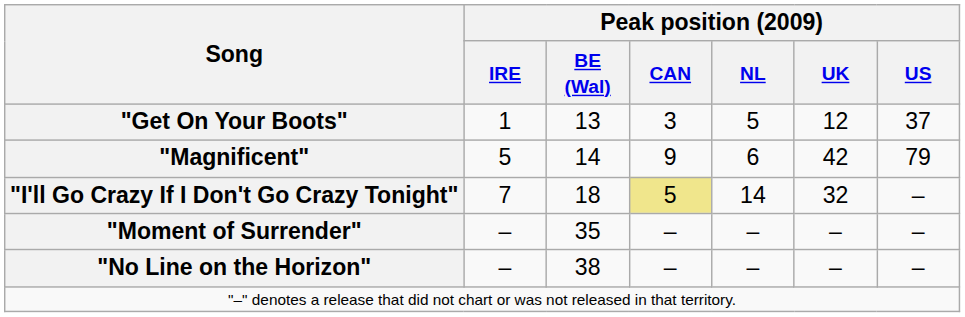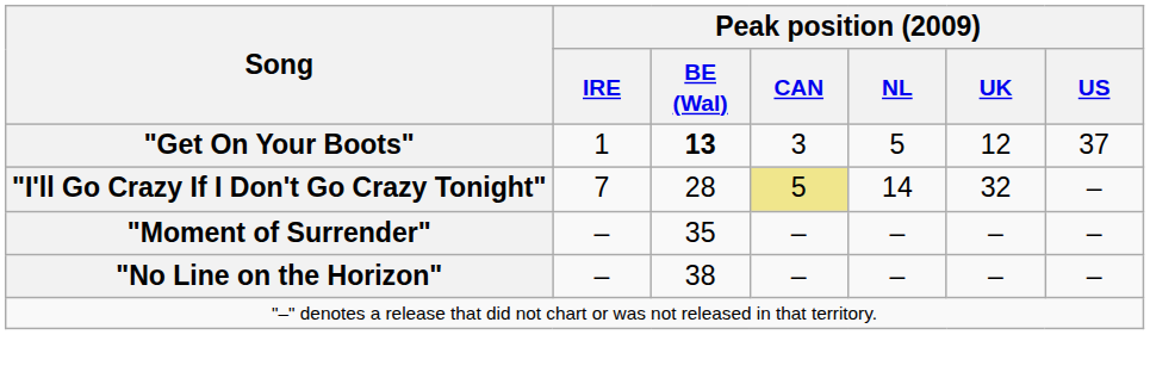"Get On Your Boots" | Peak position (2009) / BE (Wal): normal -> bold
- row: "Magnificent" | 5 | 14 | 9 | 6 | 42 | 79
"I'll Go Crazy If I Don't Go Crazy Tonight" | Peak position (2009) / BE (Wal): 18 -> 28
